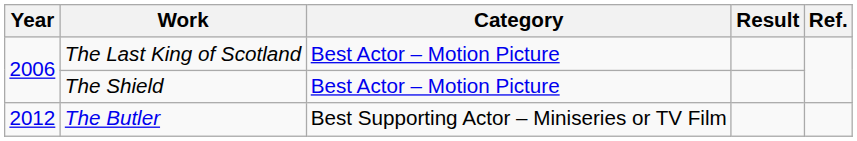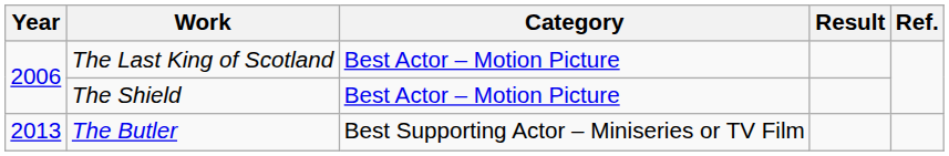The Butler | Year: 2012 -> 2013
